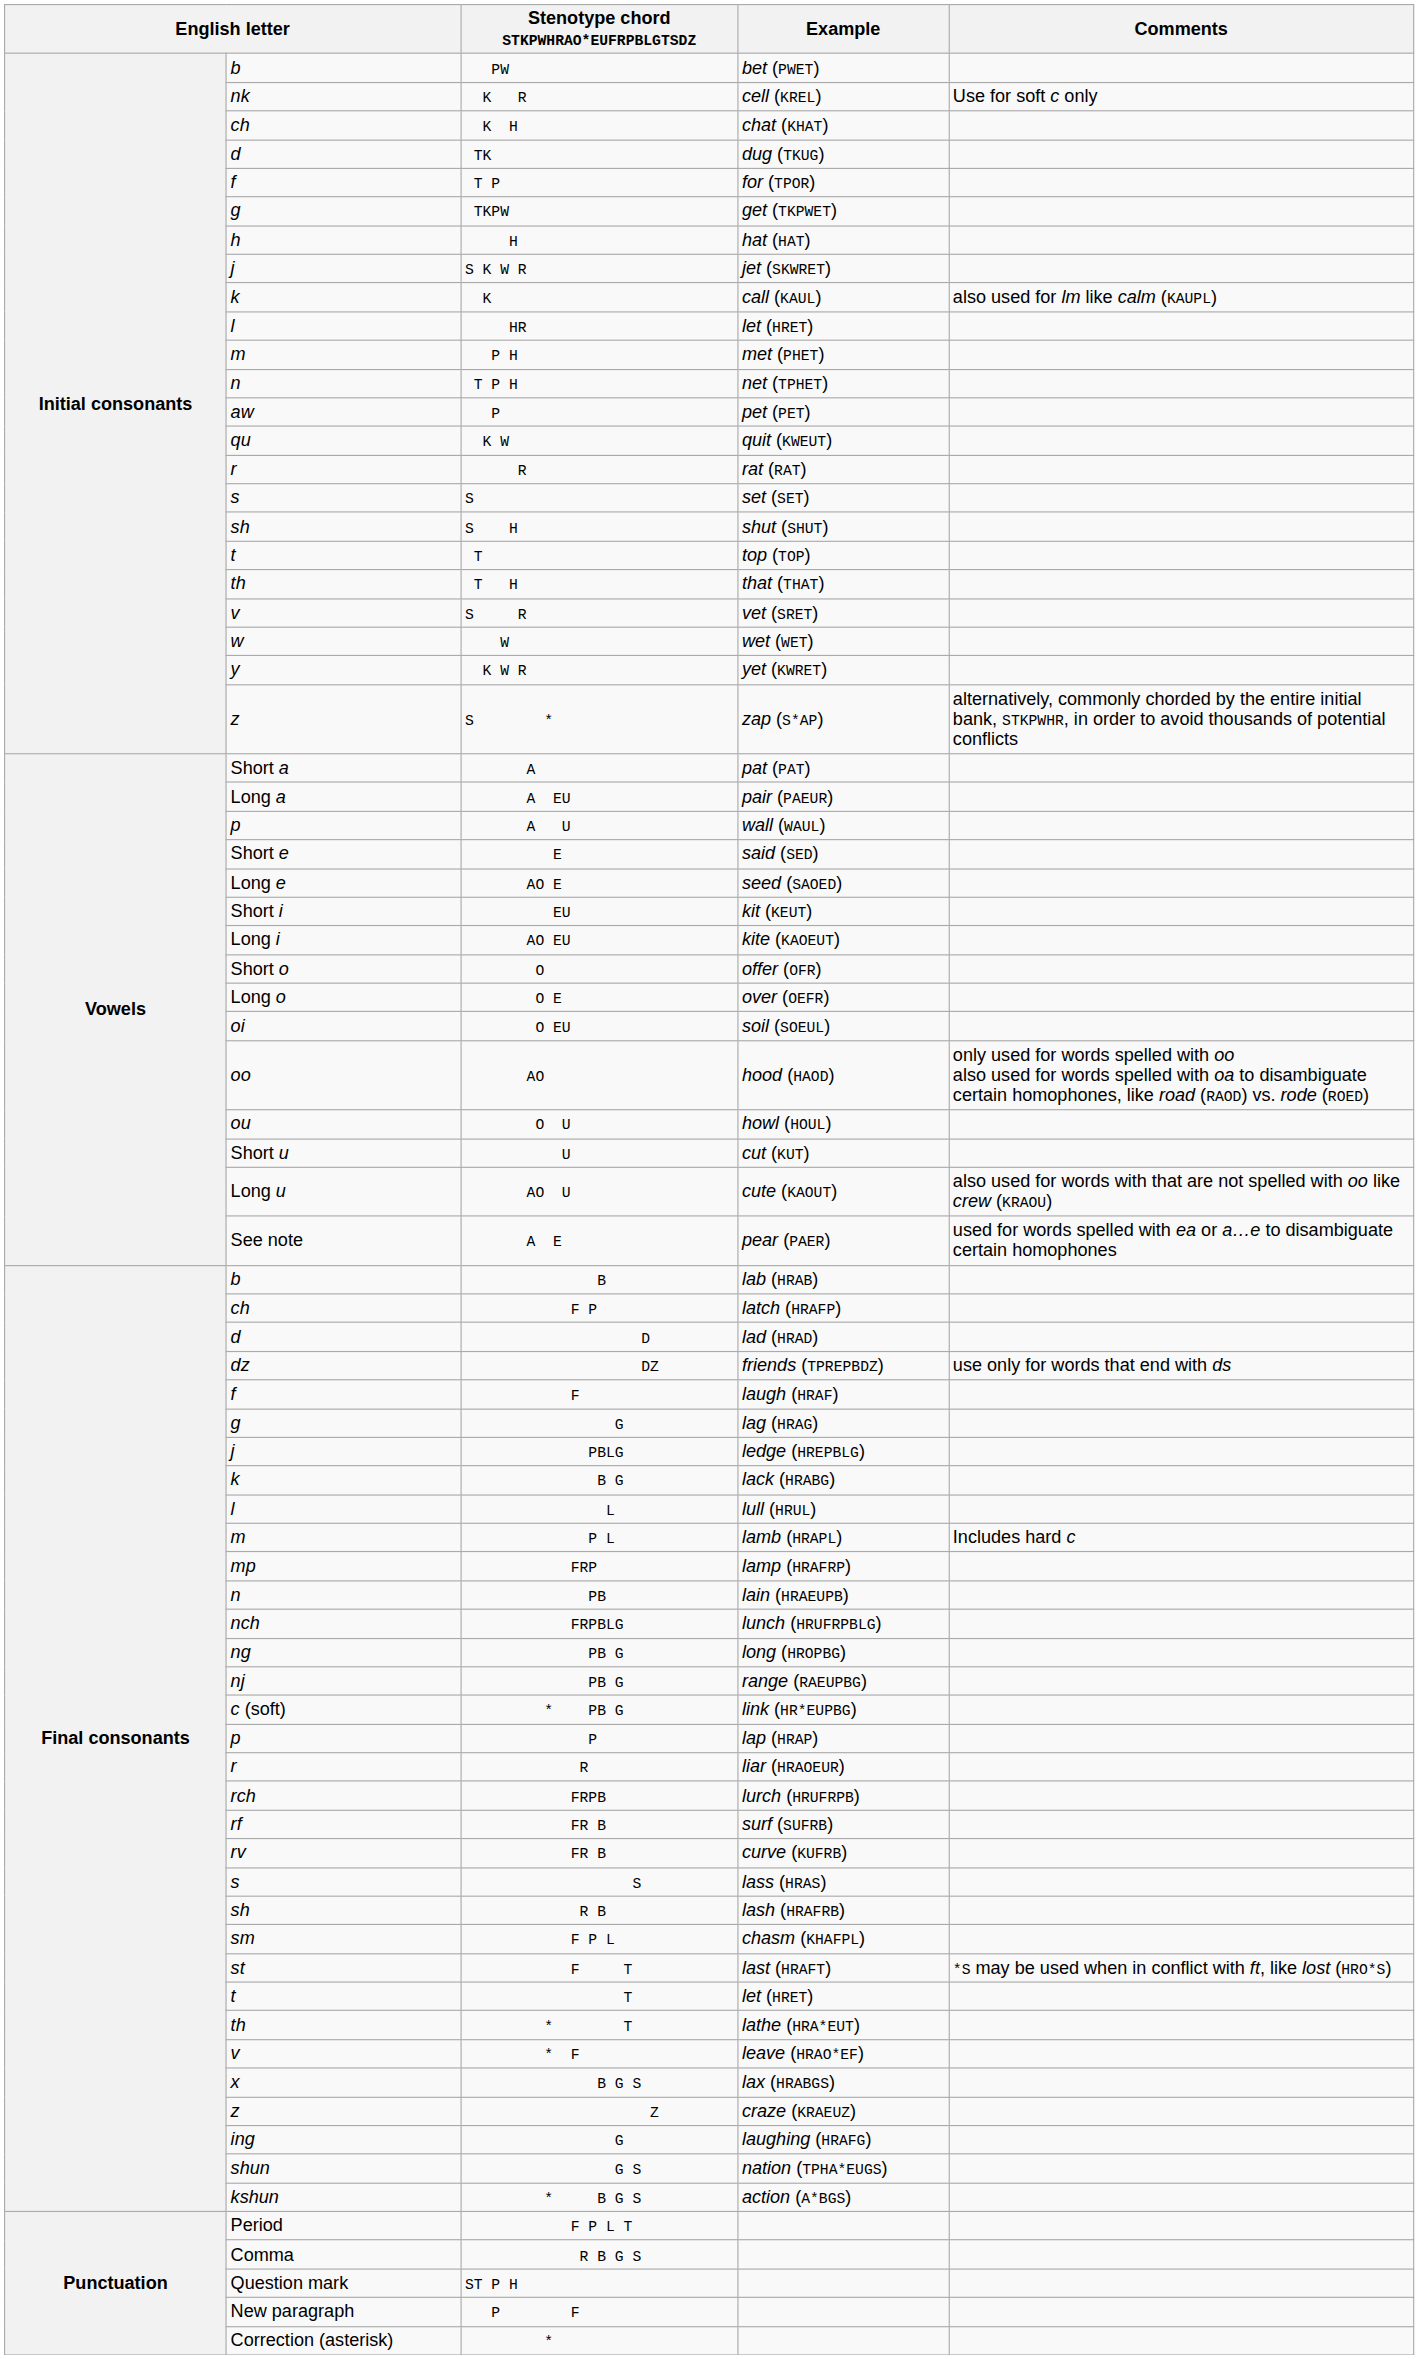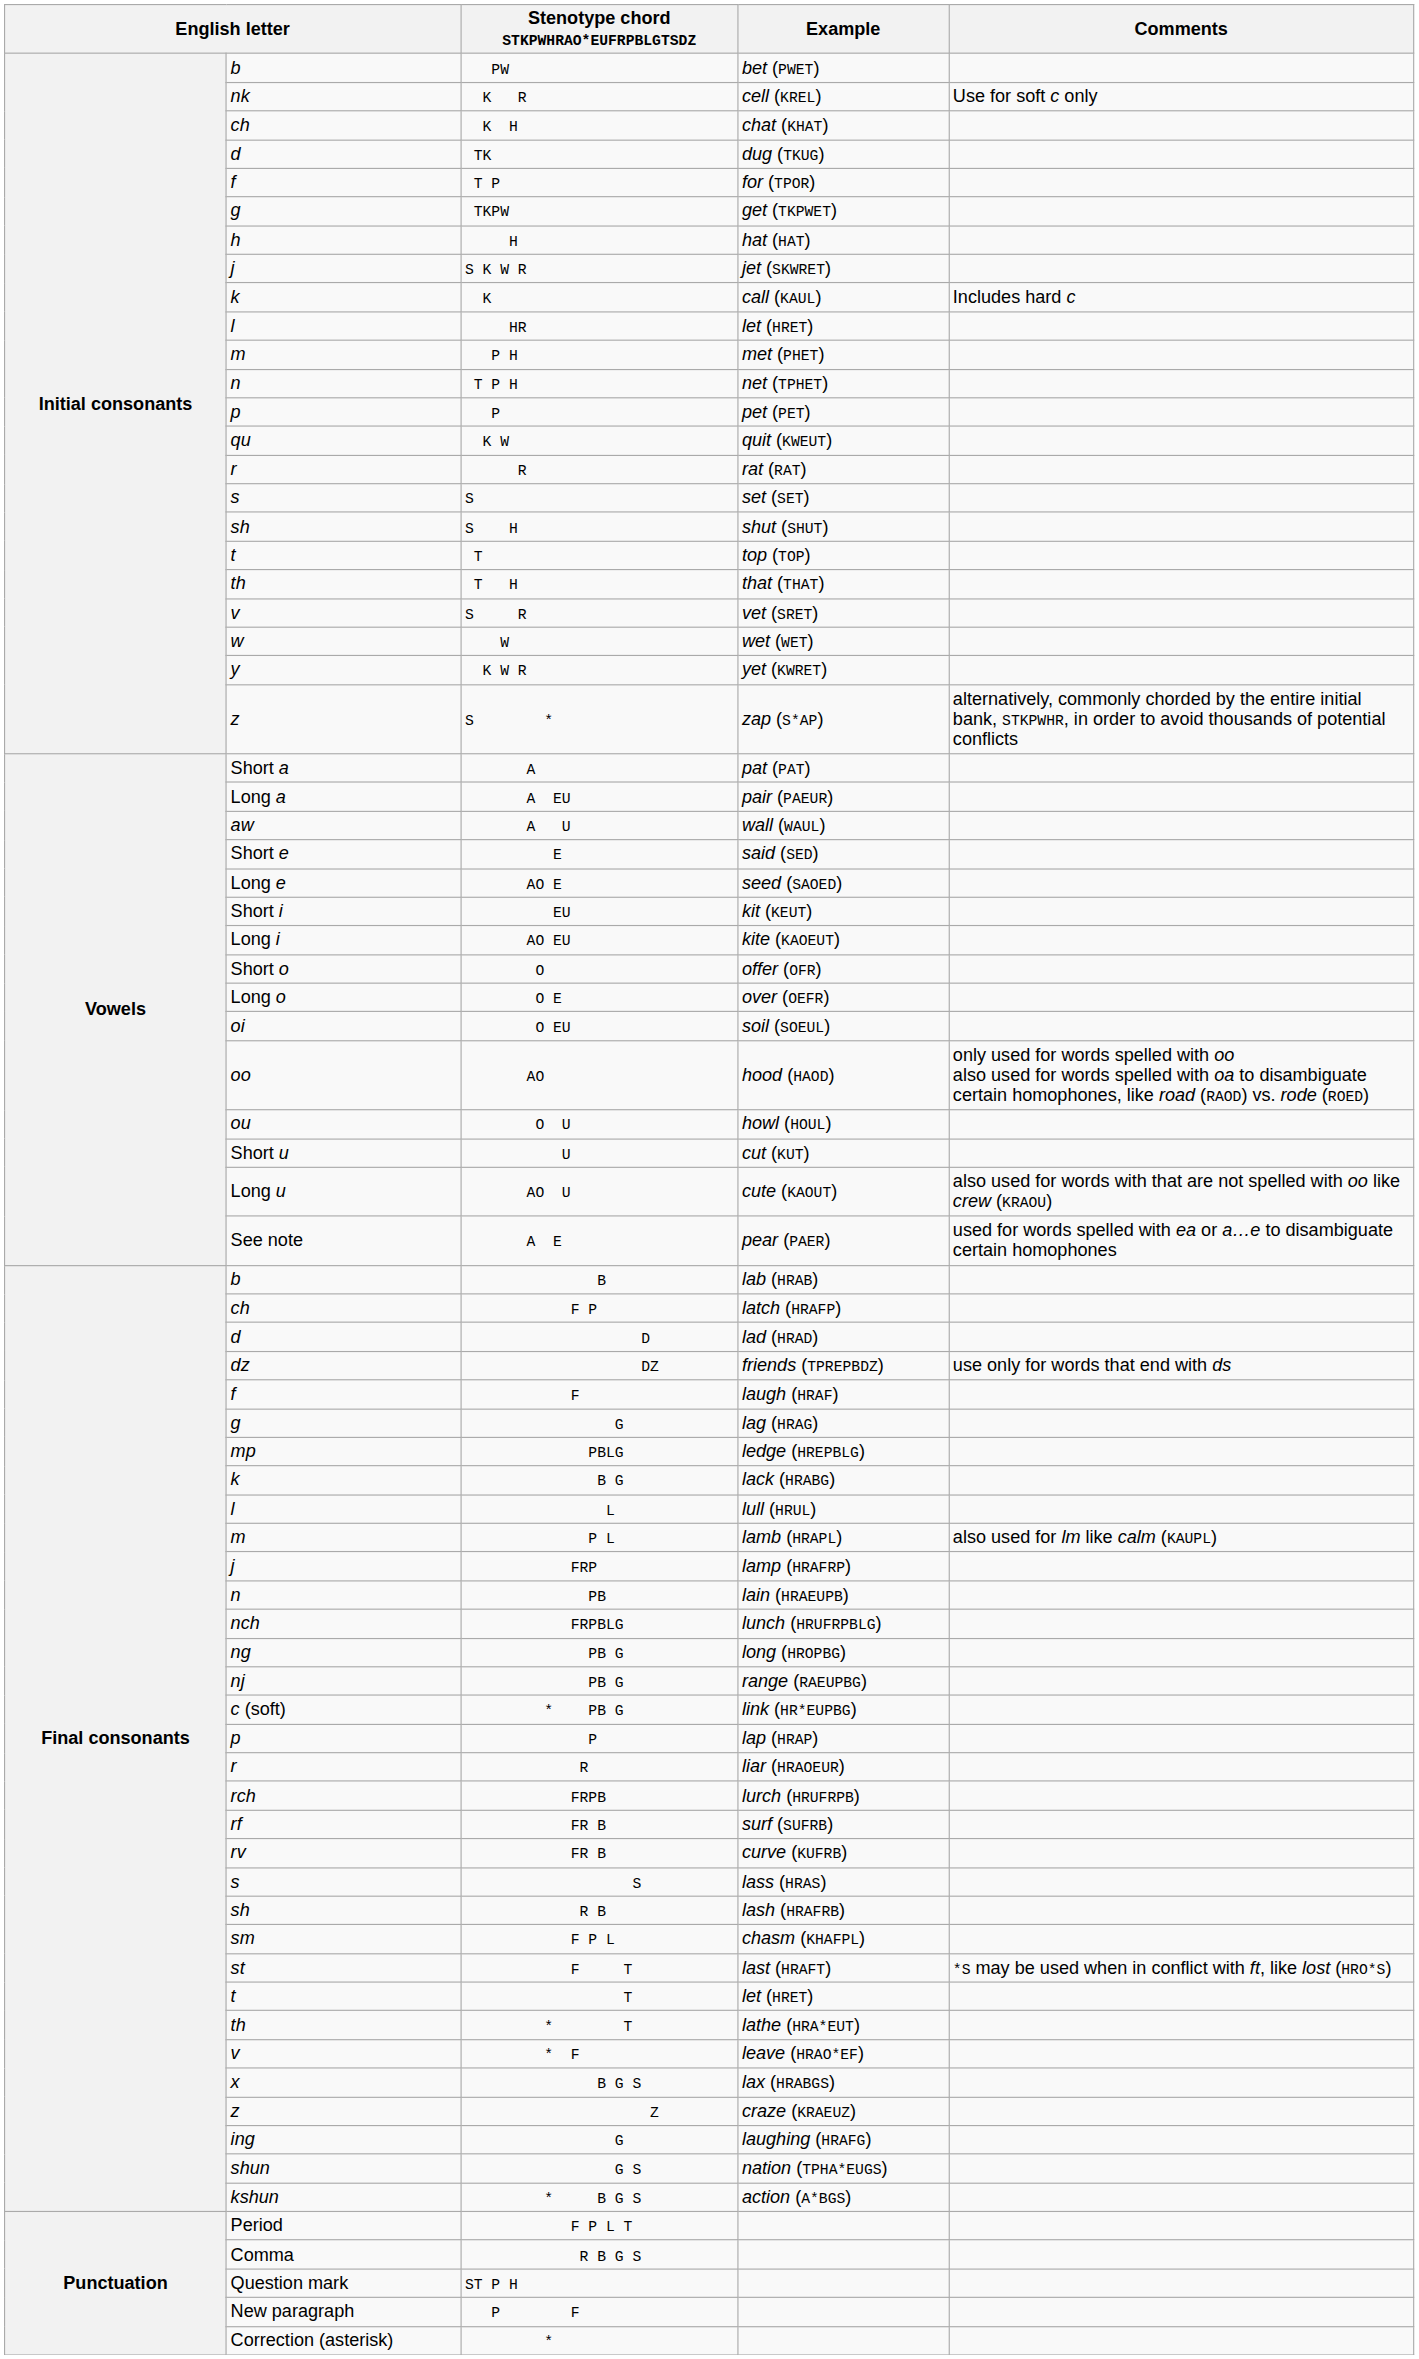call (KAUL) | Comments: also used for lm like calm (KAUPL) -> Includes hard c
pet (PET) | column 2: aw -> p
wall (WAUL) | column 2: p -> aw
ledge (HREPBLG) | column 2: j -> mp
lamb (HRAPL) | Comments: Includes hard c -> also used for lm like calm (KAUPL)
lamp (HRAFRP) | column 2: mp -> j
